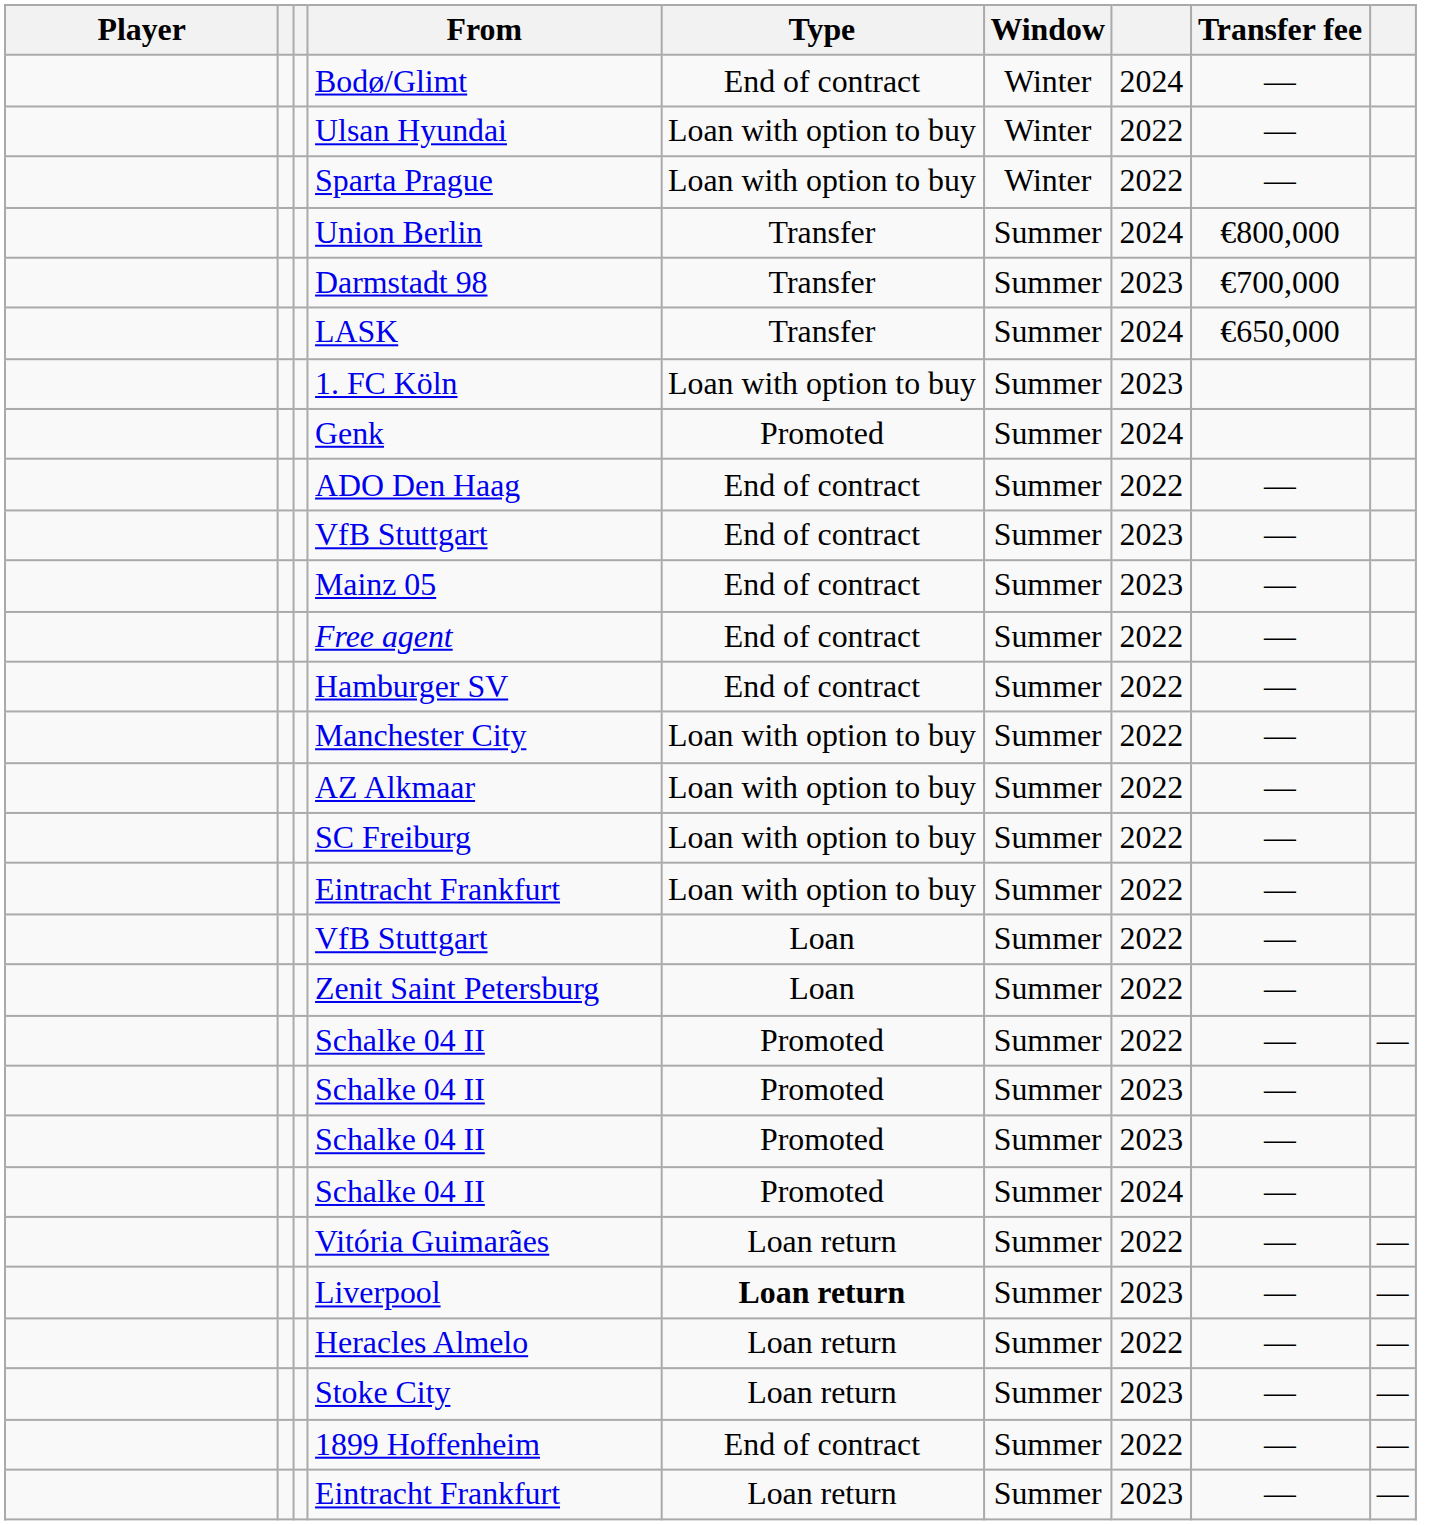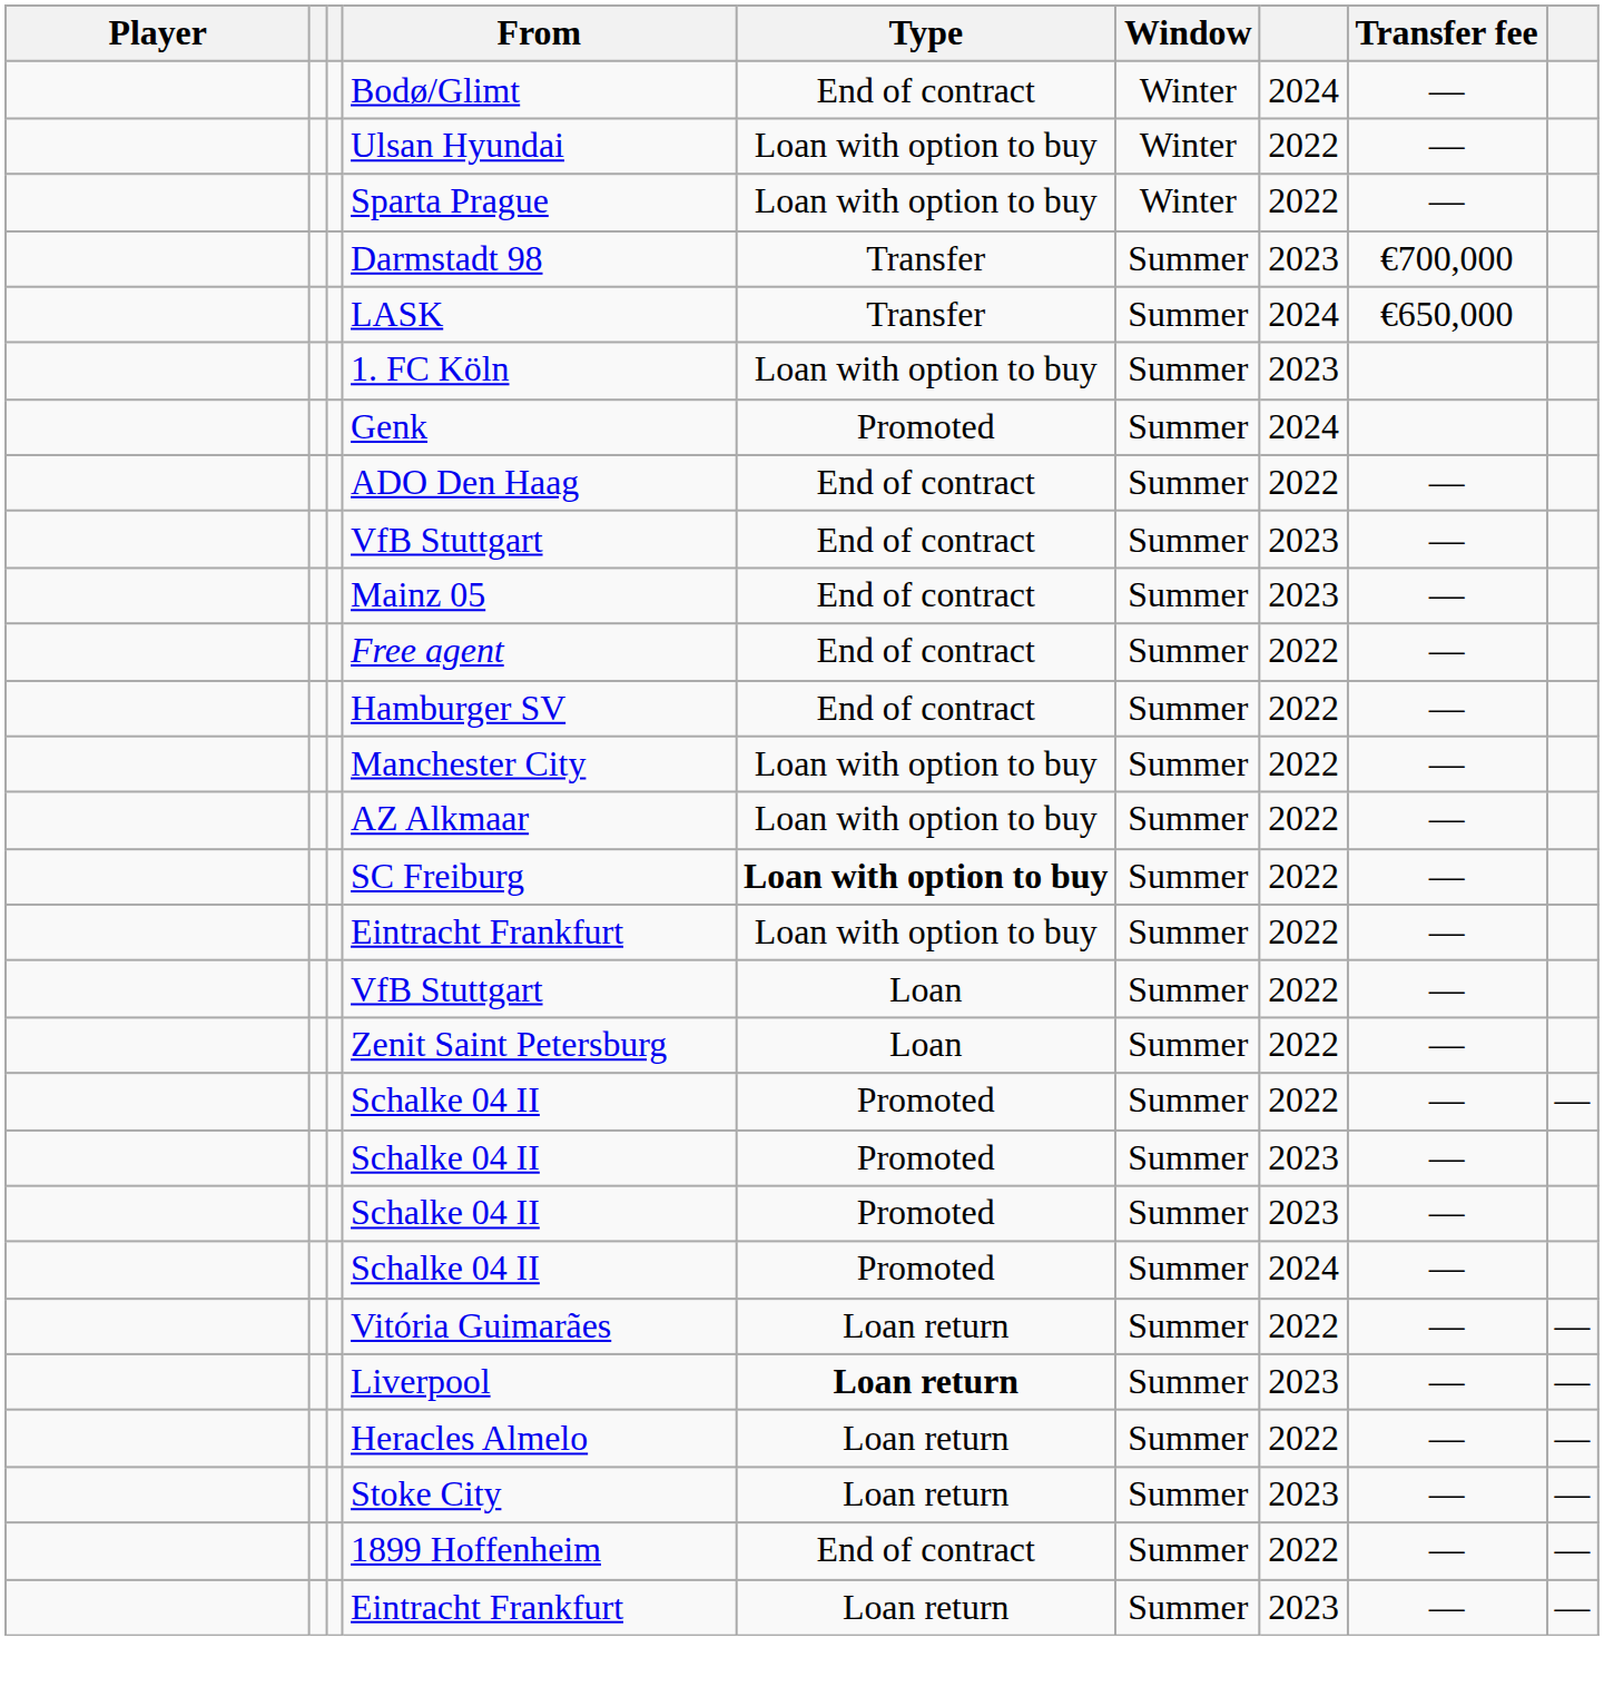- row: Union Berlin | Transfer | Summer | 2024 | €800,000
SC Freiburg | Type: normal -> bold
